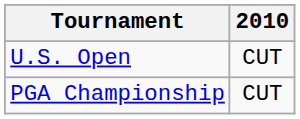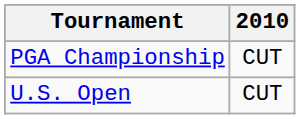rows swapped: U.S. Open <-> PGA Championship
